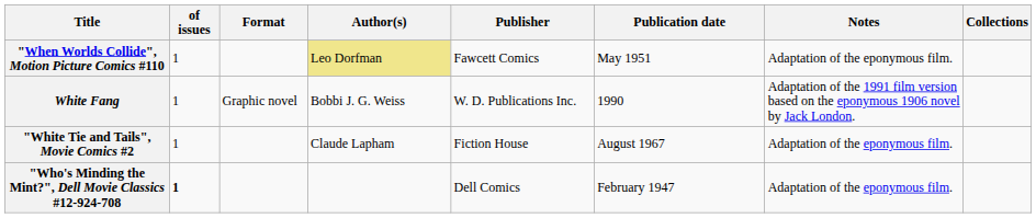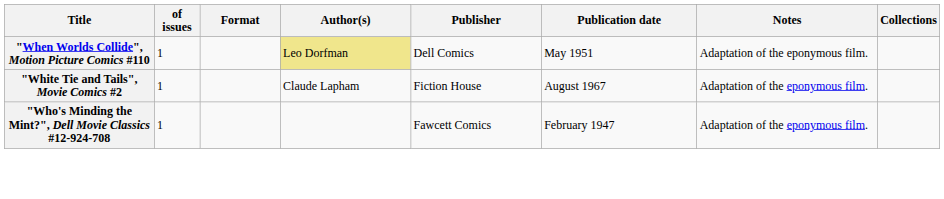"When Worlds Collide", Motion Picture Comics #110 | Publisher: Fawcett Comics -> Dell Comics
- row: White Fang | 1 | Graphic novel | Bobbi J. G. Weiss | W. D. Publications Inc. | 1990 | Adaptation of the 1991 film version based on the eponymous 1906 novel by Jack London.
"Who's Minding the Mint?", Dell Movie Classics #12-924-708 | of issues: bold -> normal
"Who's Minding the Mint?", Dell Movie Classics #12-924-708 | Publisher: Dell Comics -> Fawcett Comics
